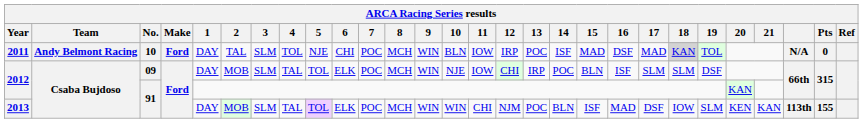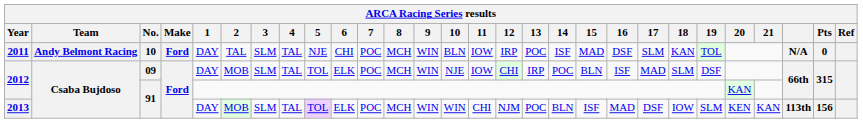2011 | 4: TOL -> TAL
2011 | 17: MAD -> SLM
2011 | 18: lightgrey background -> no background
2012 / 09 | 17: SLM -> MAD
2013 | Pts: 155 -> 156
